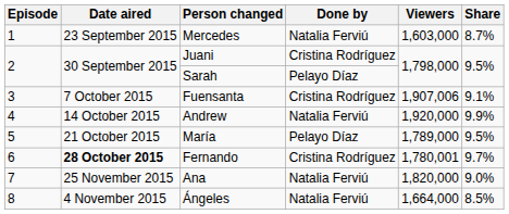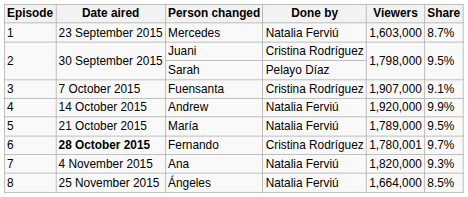Fuensanta | Viewers: 1,907,006 -> 1,907,000
María | Done by: Pelayo Díaz -> Natalia Ferviú
Ana | Date aired: 25 November 2015 -> 4 November 2015
Ana | Share: 9.0% -> 9.3%
Ángeles | Date aired: 4 November 2015 -> 25 November 2015
